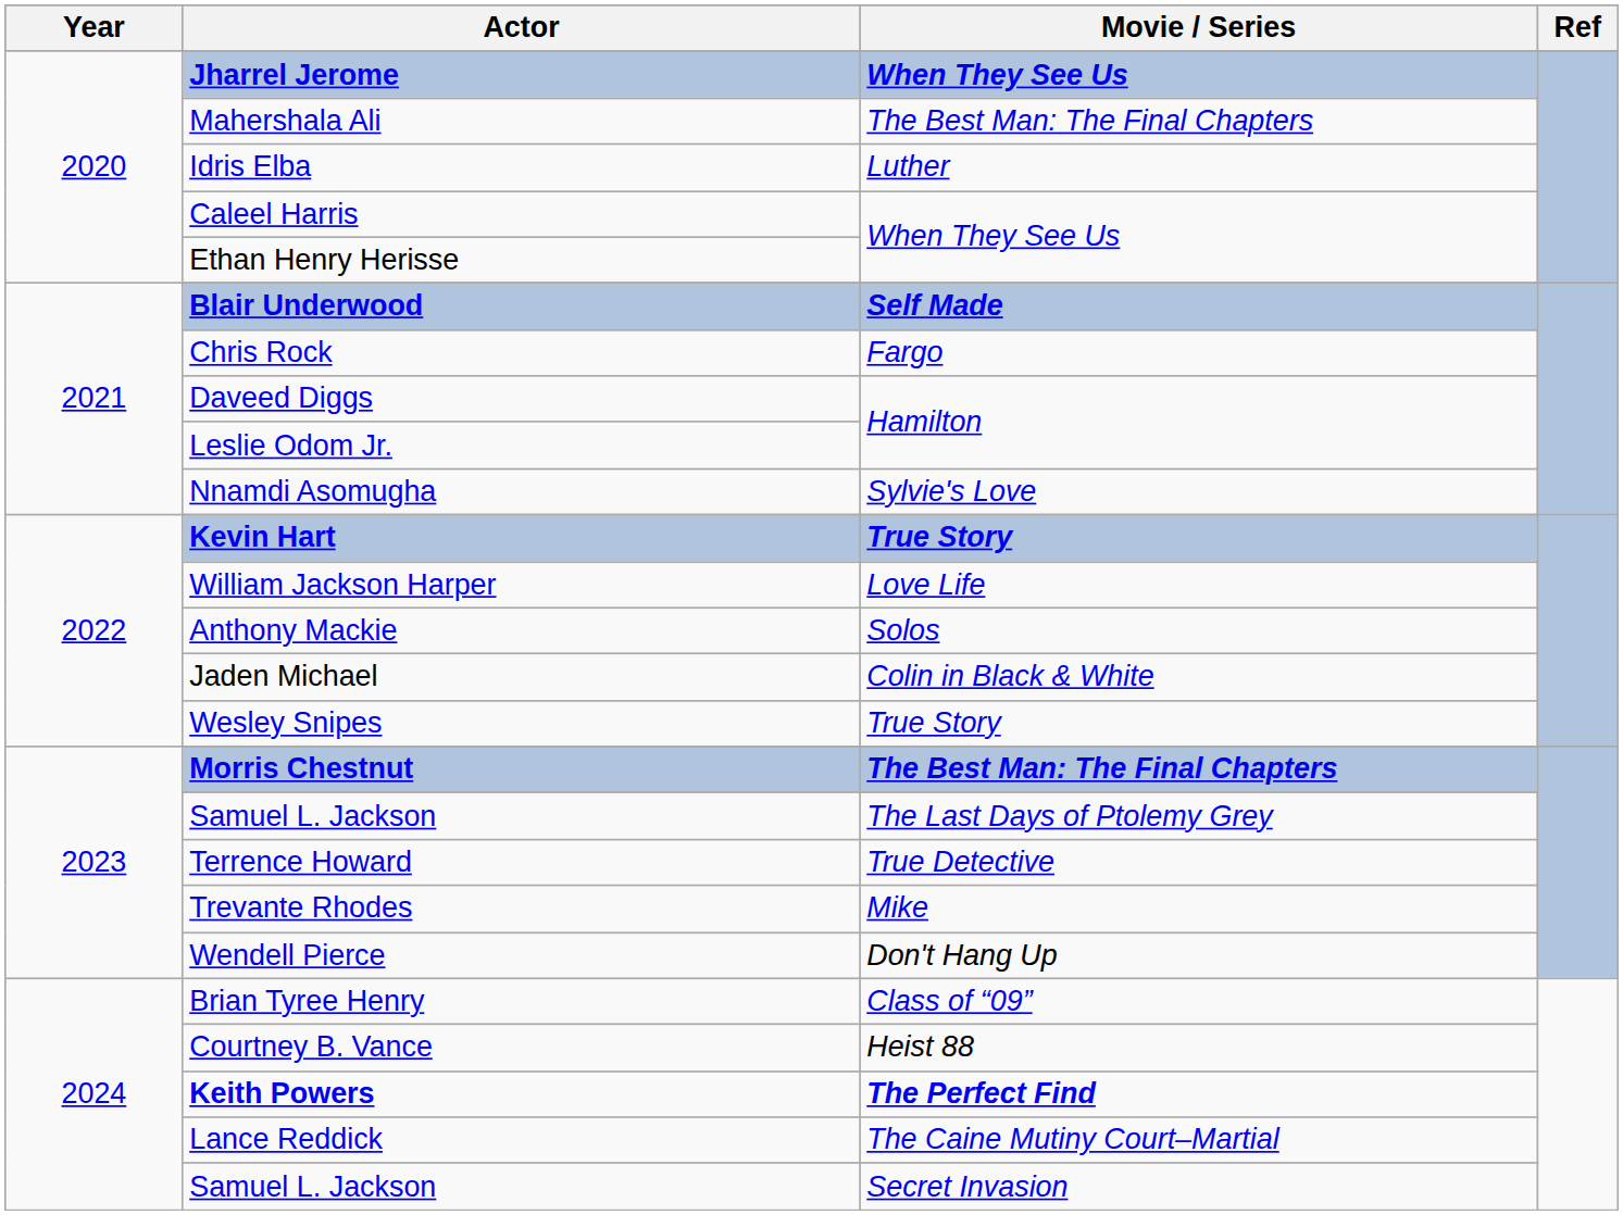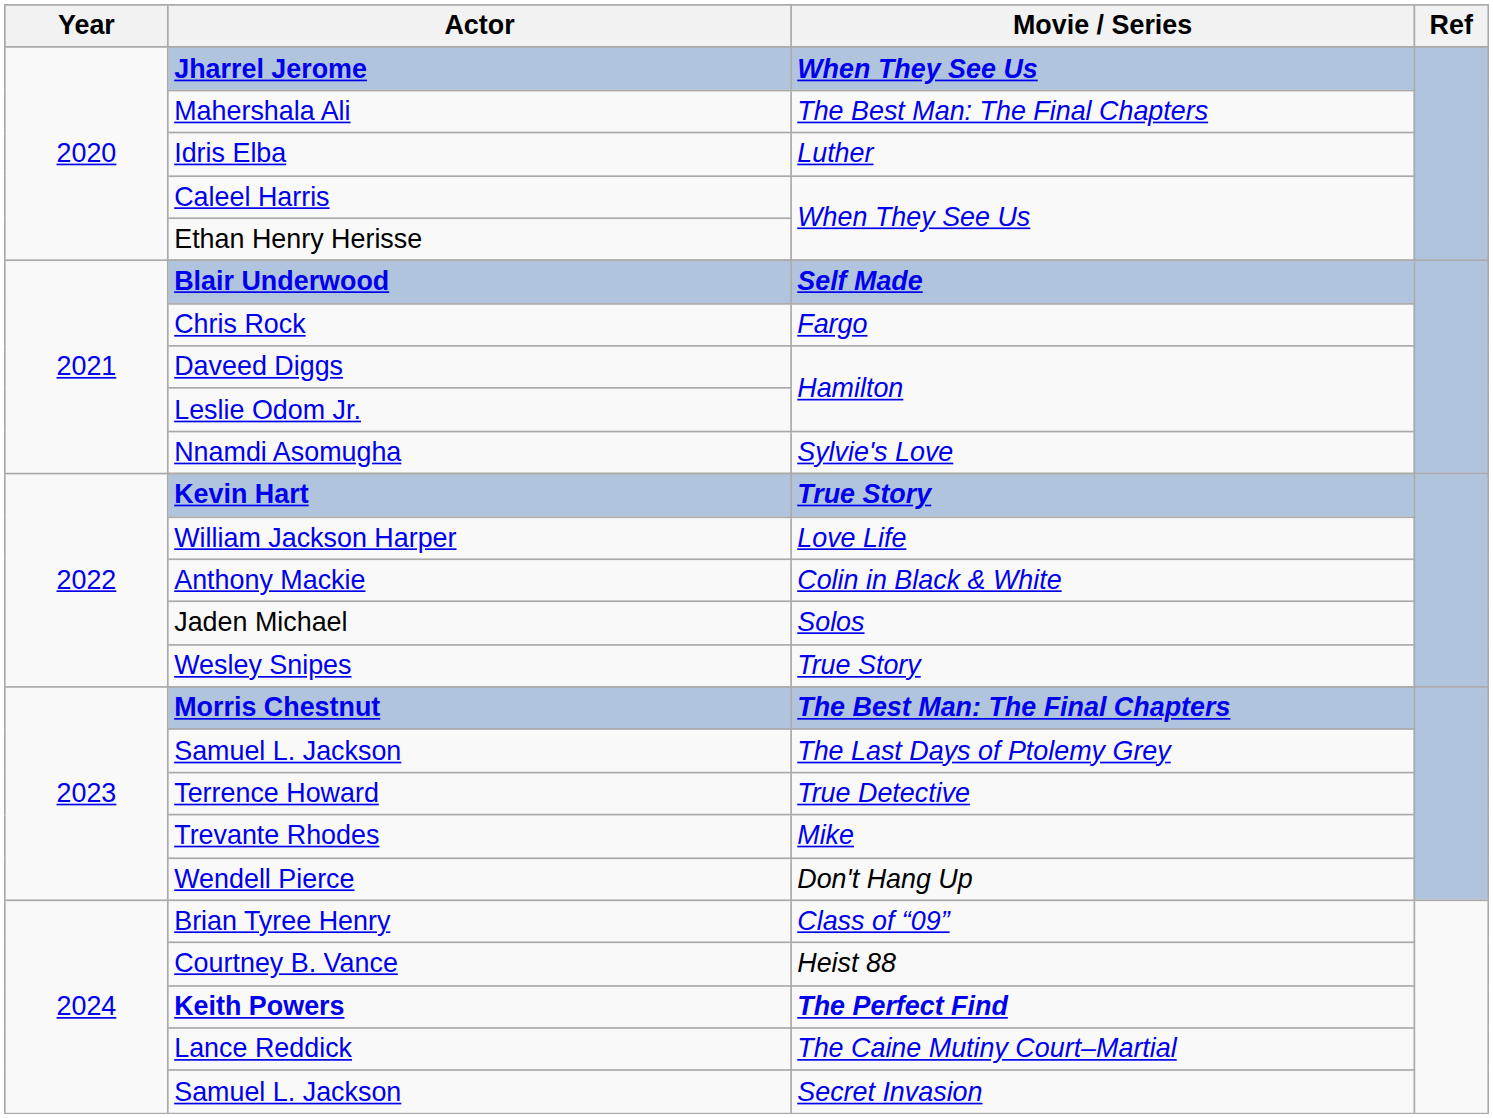Anthony Mackie | Movie / Series: Solos -> Colin in Black & White
Jaden Michael | Movie / Series: Colin in Black & White -> Solos
